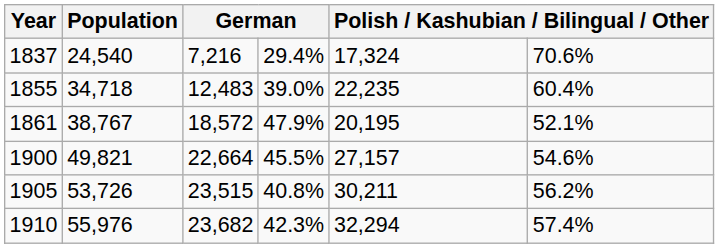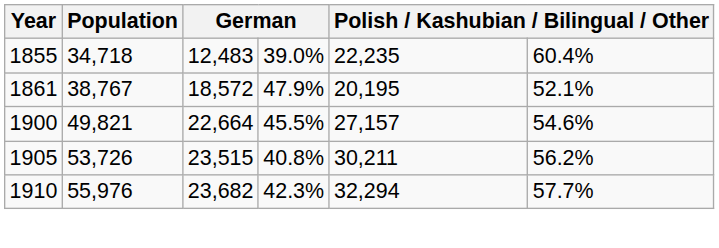- row: 1837 | 24,540 | 7,216 | 29.4% | 17,324 | 70.6%
1910 | column 6: 57.4% -> 57.7%
